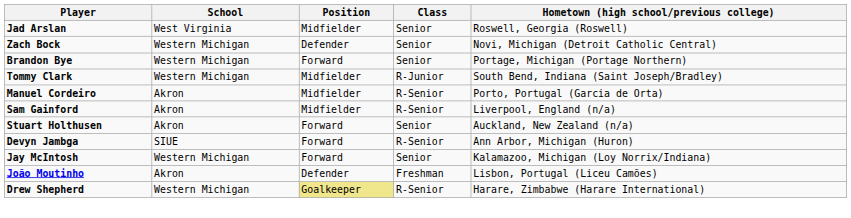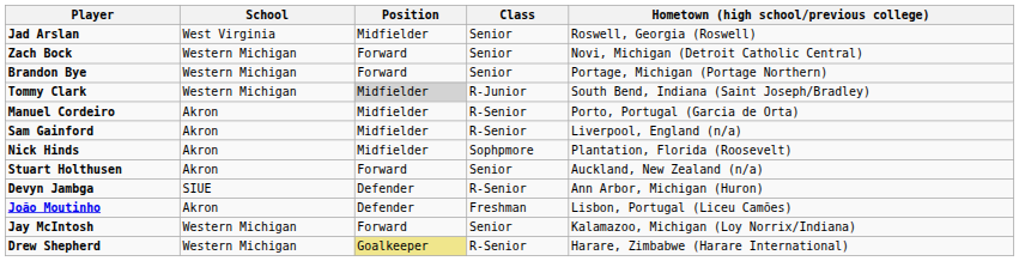Zach Bock | Position: Defender -> Forward
Tommy Clark | Position: no background -> lightgrey background
+ row: Nick Hinds | Akron | Midfielder | Sophpmore | Plantation, Florida (Roosevelt)
Devyn Jambga | Position: Forward -> Defender
rows swapped: Jay McIntosh <-> João Moutinho
